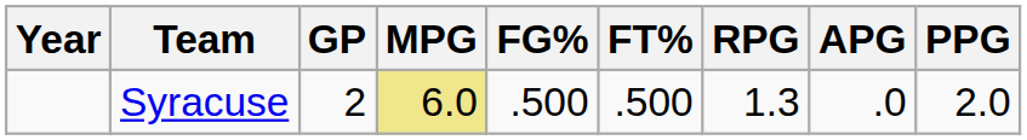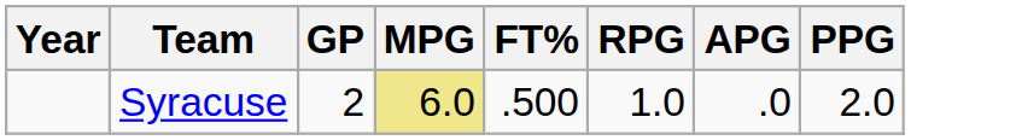- column: FG% | .500
Syracuse | RPG: 1.3 -> 1.0
